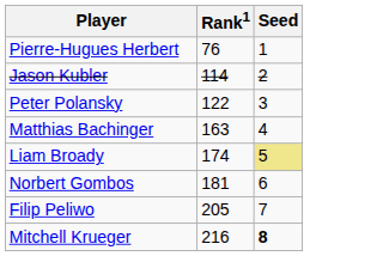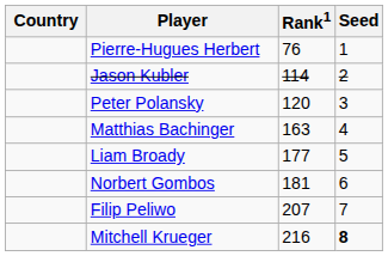+ column: Country
Peter Polansky | Rank1: 122 -> 120
Liam Broady | Rank1: 174 -> 177
Liam Broady | Seed: khaki background -> no background
Filip Peliwo | Rank1: 205 -> 207
